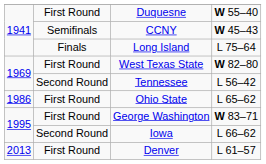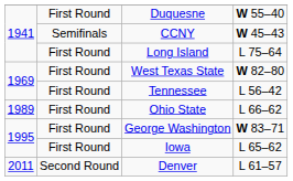Long Island | column 2: Finals -> First Round
Tennessee | column 2: Second Round -> First Round
Ohio State | column 1: 1986 -> 1989
Ohio State | column 4: L 65–62 -> L 66–62
Iowa | column 2: Second Round -> First Round
Iowa | column 4: L 66–62 -> L 65–62
Denver | column 1: 2013 -> 2011
Denver | column 2: First Round -> Second Round
